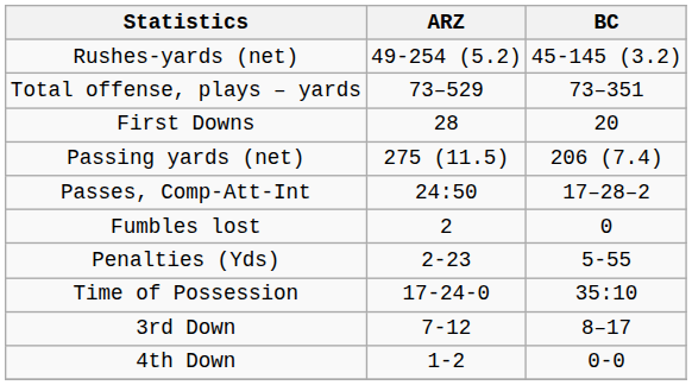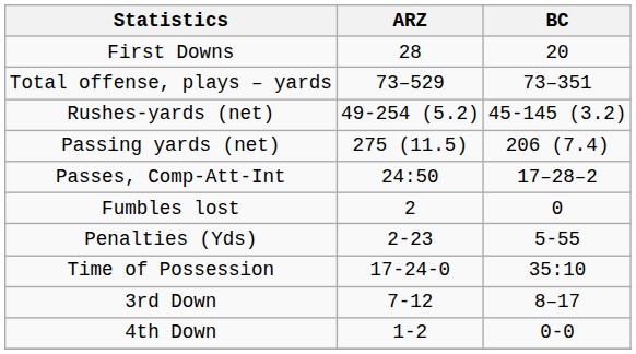rows swapped: First Downs <-> Rushes-yards (net)
